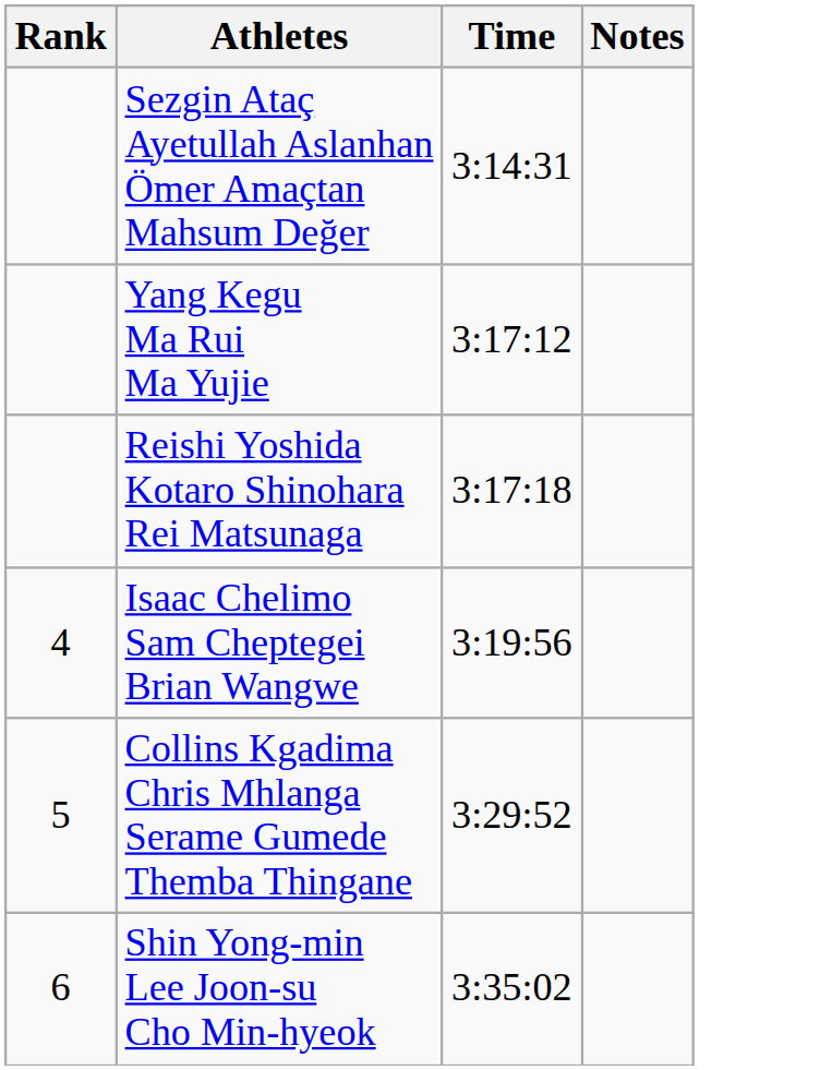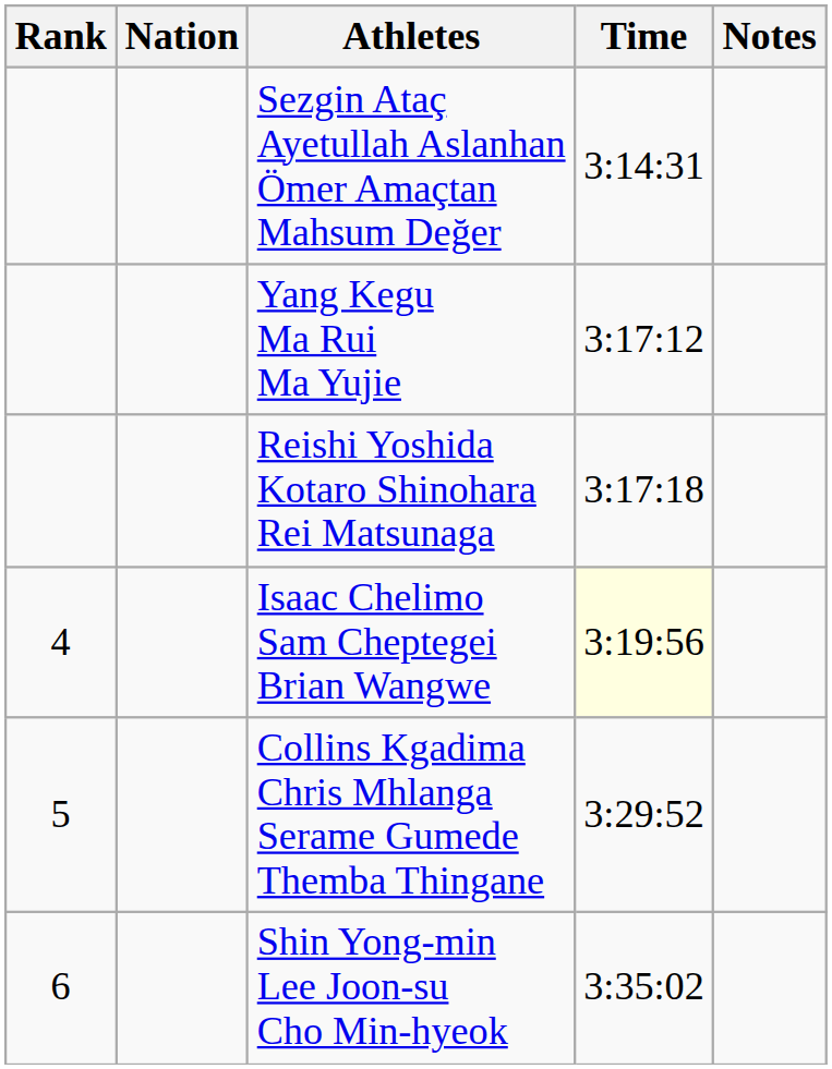+ column: Nation
Isaac Chelimo Sam Cheptegei Brian Wangwe | Time: no background -> lightyellow background
